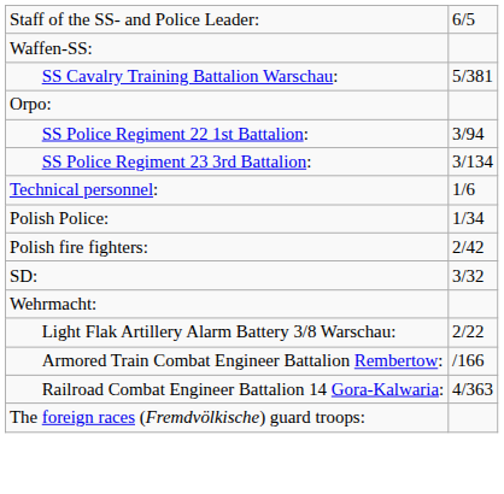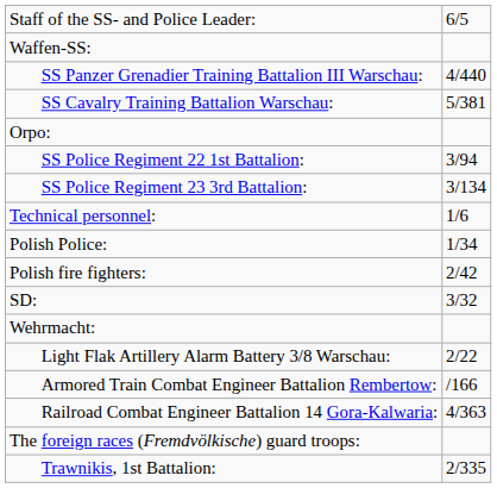+ row: SS Panzer Grenadier Training Battalion III Warschau: | 4/440
+ row: Trawnikis, 1st Battalion: | 2/335
